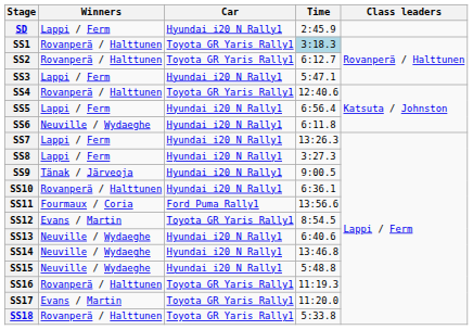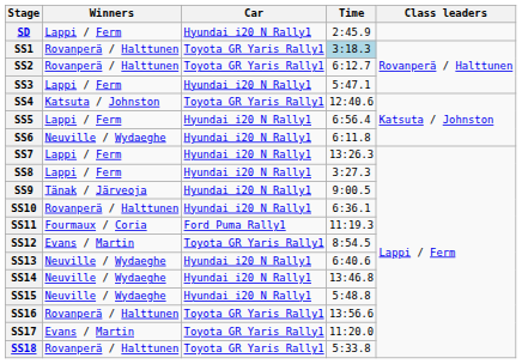SS4 | Winners: Rovanperä / Halttunen -> Katsuta / Johnston
SS11 | Time: 13:56.6 -> 11:19.3
SS16 | Time: 11:19.3 -> 13:56.6
